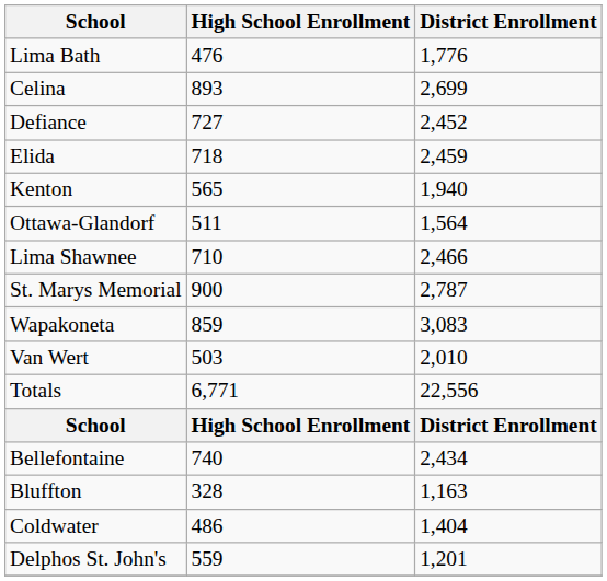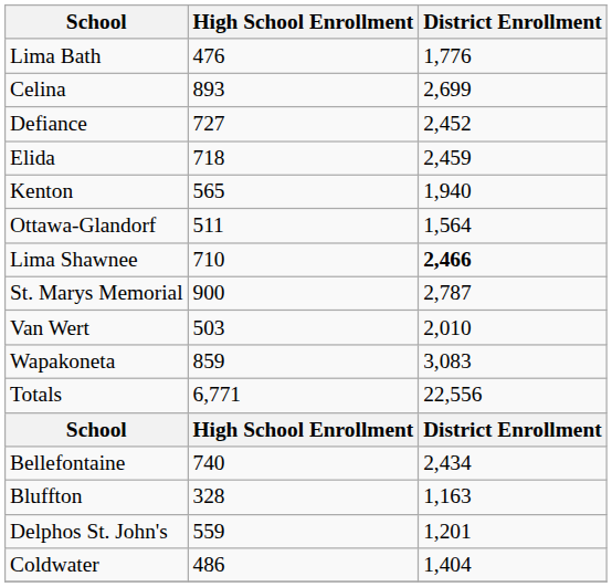Lima Shawnee | District Enrollment: normal -> bold
rows swapped: Van Wert <-> Wapakoneta
rows swapped: Coldwater <-> Delphos St. John's
